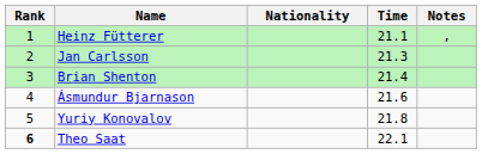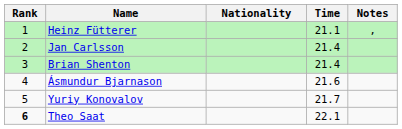Jan Carlsson | Time: 21.3 -> 21.4
Yuriy Konovalov | Time: 21.8 -> 21.7
